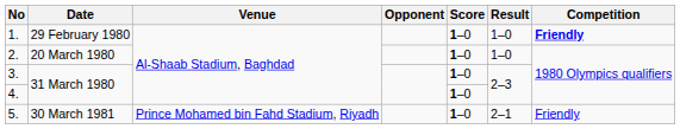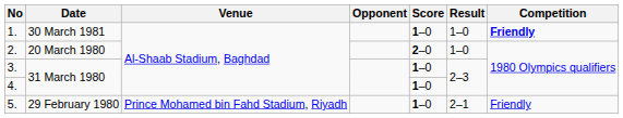1. | Date: 29 February 1980 -> 30 March 1981
2. | Score: 1–0 -> 2–0
5. | Date: 30 March 1981 -> 29 February 1980
